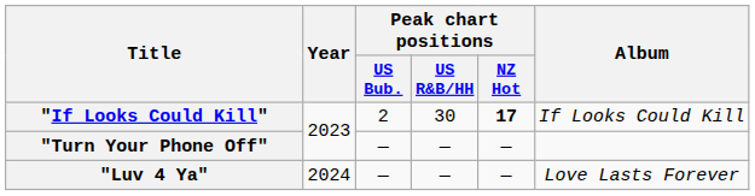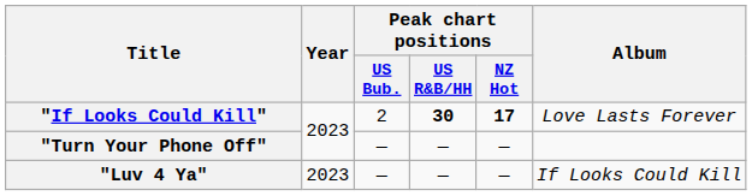"If Looks Could Kill" | Peak chart positions / US R&B/HH: normal -> bold
"If Looks Could Kill" | Album: If Looks Could Kill -> Love Lasts Forever
"Luv 4 Ya" | Year: 2024 -> 2023
"Luv 4 Ya" | Album: Love Lasts Forever -> If Looks Could Kill
